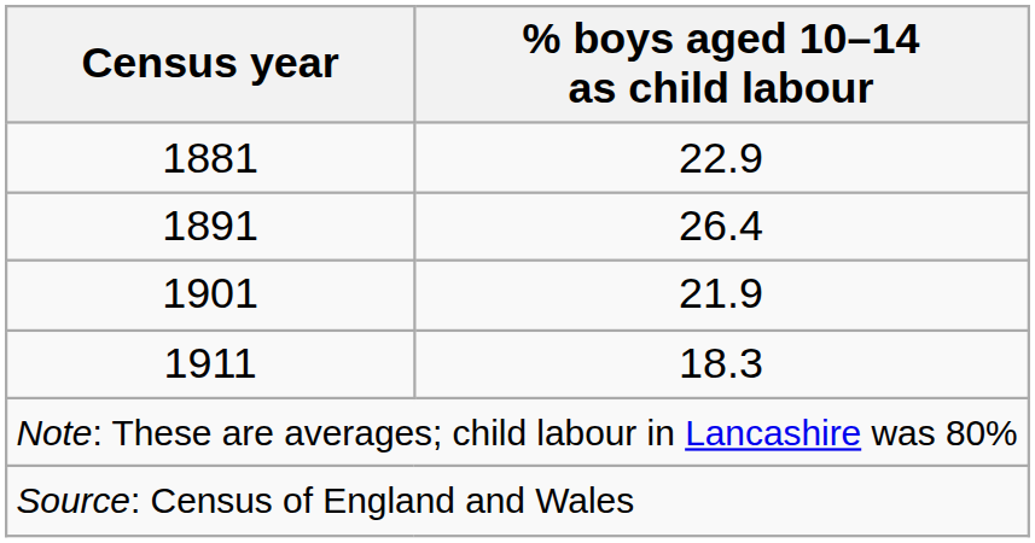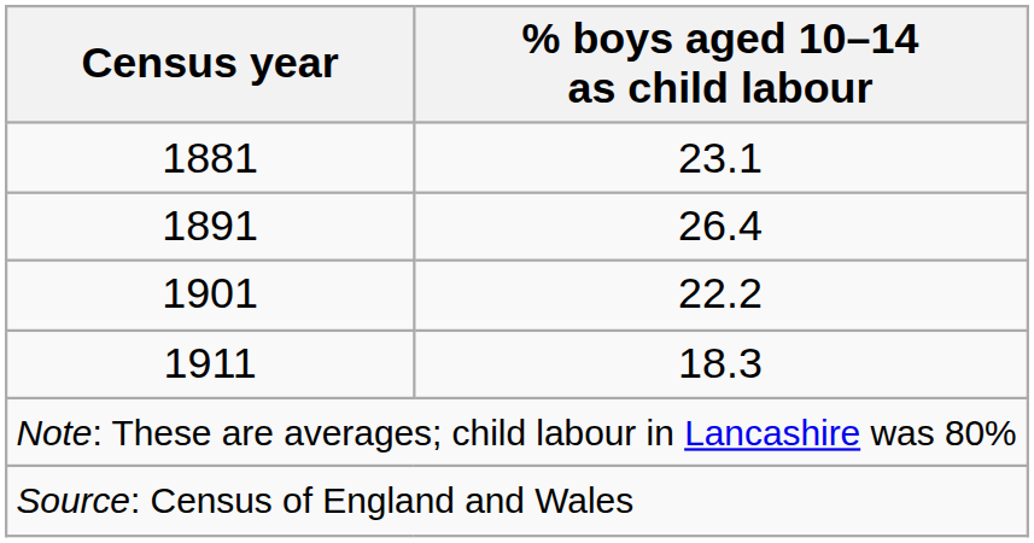1881 | % boys aged 10–14 as child labour: 22.9 -> 23.1
1901 | % boys aged 10–14 as child labour: 21.9 -> 22.2
